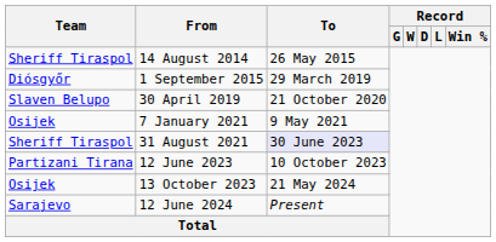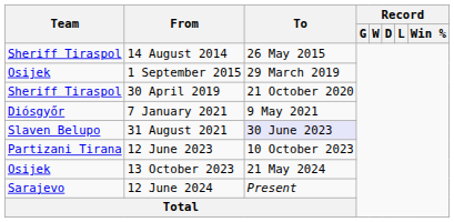1 September 2015 | Team: Diósgyőr -> Osijek
30 April 2019 | Team: Slaven Belupo -> Sheriff Tiraspol
7 January 2021 | Team: Osijek -> Diósgyőr
31 August 2021 | Team: Sheriff Tiraspol -> Slaven Belupo
